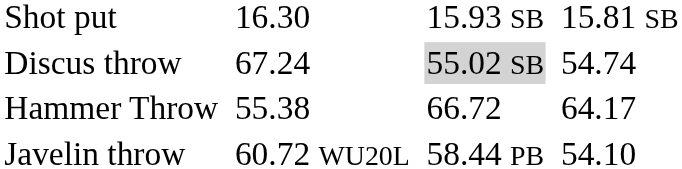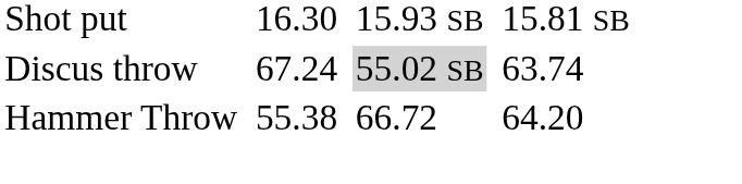Discus throw | column 7: 54.74 -> 63.74
Hammer Throw | column 7: 64.17 -> 64.20
- row: Javelin throw | 60.72 WU20L | 58.44 PB | 54.10
